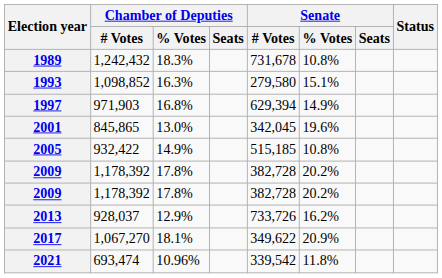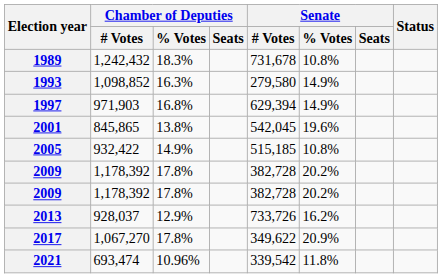1993 | Senate / % Votes: 15.1% -> 14.9%
2001 | Chamber of Deputies / % Votes: 13.0% -> 13.8%
2001 | Senate / # Votes: 342,045 -> 542,045
2017 | Chamber of Deputies / % Votes: 18.1% -> 17.8%
